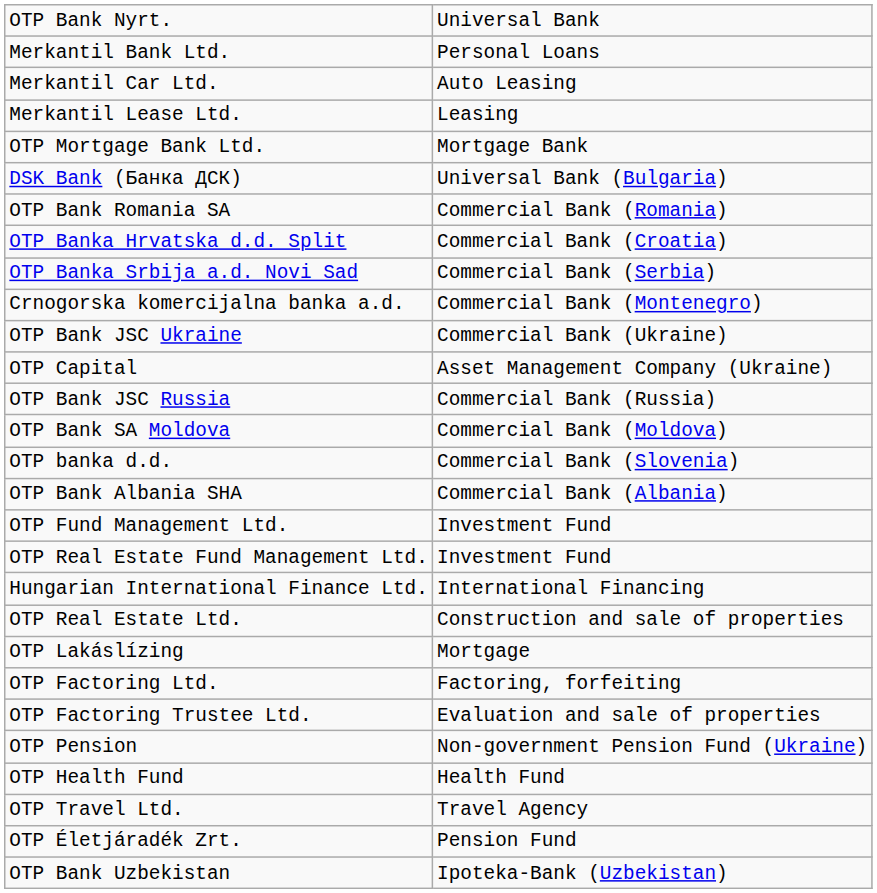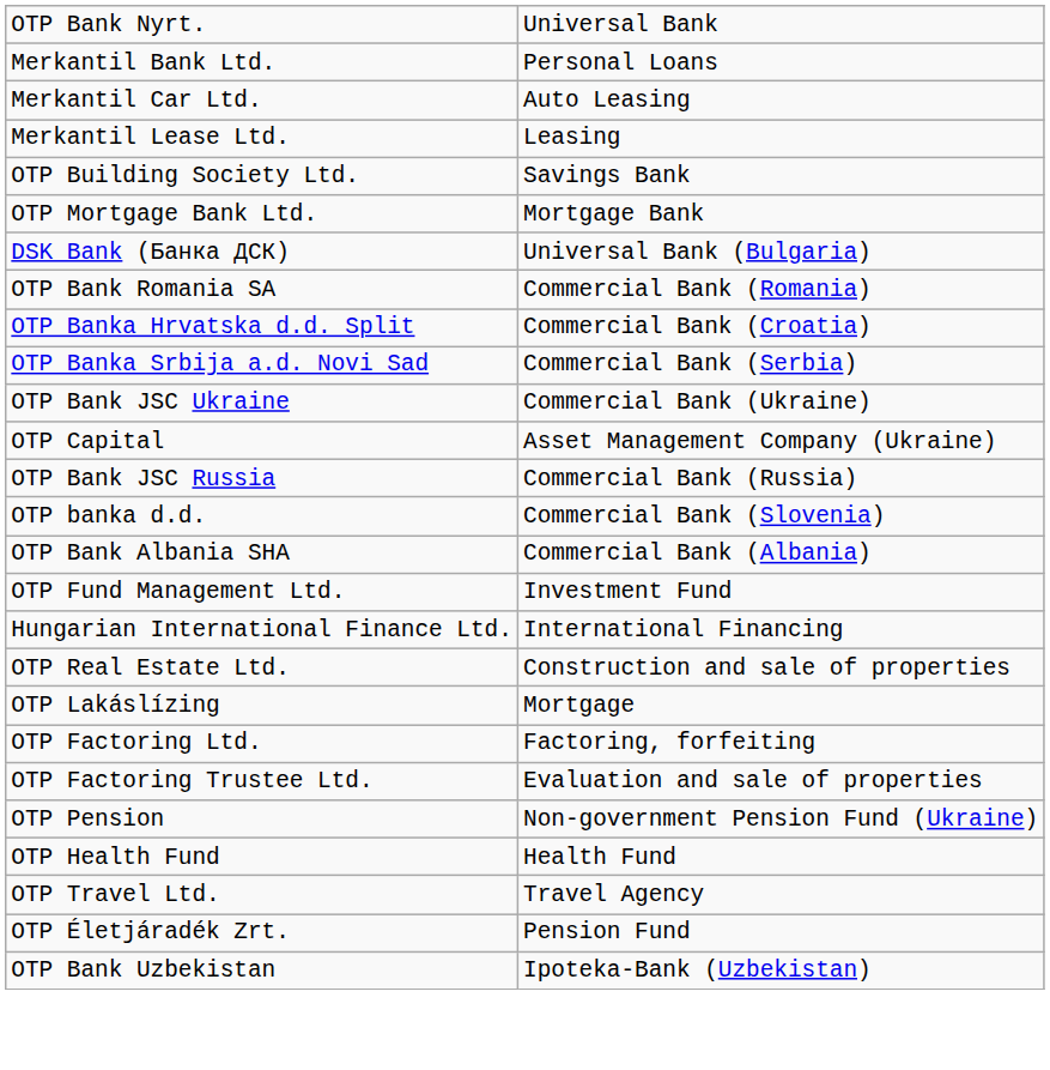+ row: OTP Building Society Ltd. | Savings Bank
- row: Crnogorska komercijalna banka a.d. | Commercial Bank (Montenegro)
- row: OTP Bank SA Moldova | Commercial Bank (Moldova)
- row: OTP Real Estate Fund Management Ltd. | Investment Fund
